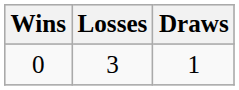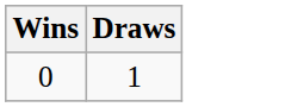- column: Losses | 3
